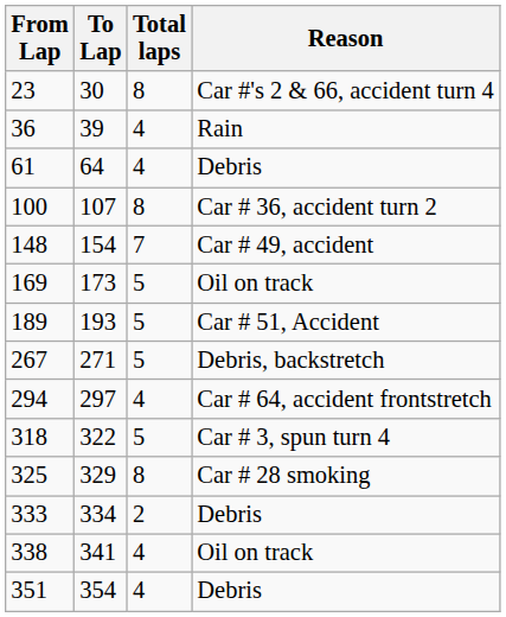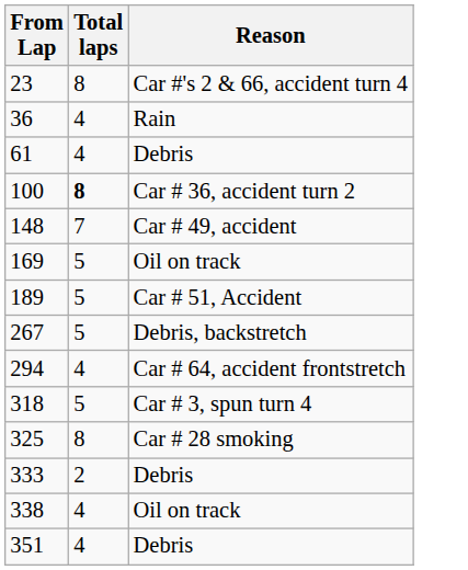- column: To Lap | 30 | 39 | 64 | 107 | 154 | 173 | 193 | 271 | 297 | 322 | 329 | 334 | 341 | 354
100 | Total laps: normal -> bold
